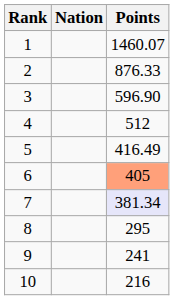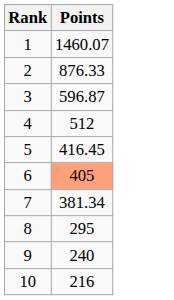- column: Nation
3 | Points: 596.90 -> 596.87
5 | Points: 416.49 -> 416.45
7 | Points: lavender background -> no background
9 | Points: 241 -> 240
